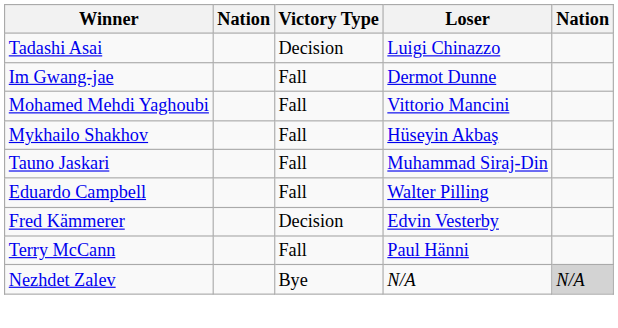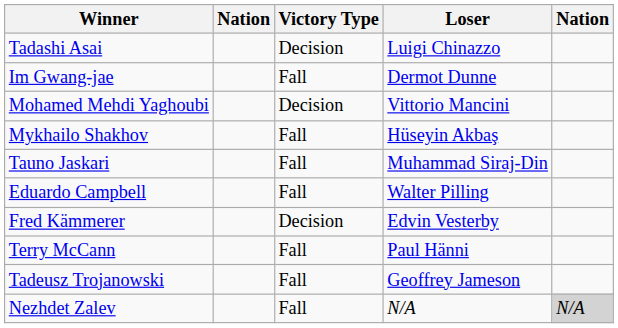Mohamed Mehdi Yaghoubi | Victory Type: Fall -> Decision
+ row: Tadeusz Trojanowski | Fall | Geoffrey Jameson
Nezhdet Zalev | Victory Type: Bye -> Fall
